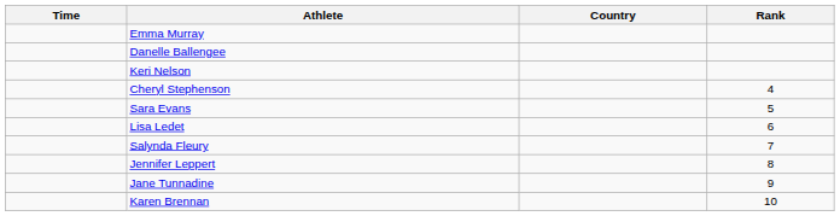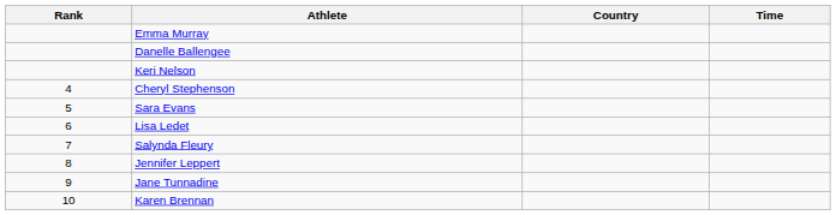columns swapped: Rank <-> Time
